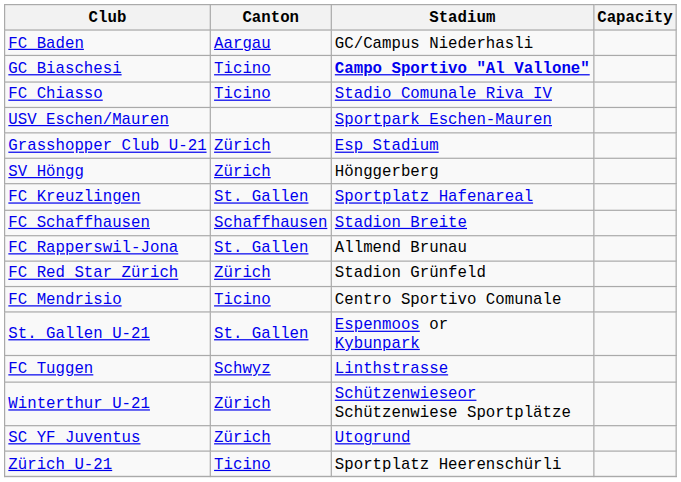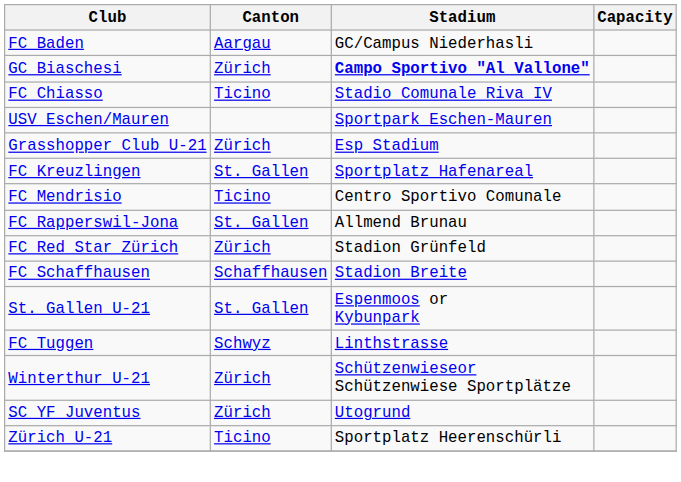GC Biaschesi | Canton: Ticino -> Zürich
- row: SV Höngg | Zürich | Hönggerberg
rows swapped: FC Mendrisio <-> FC Schaffhausen
